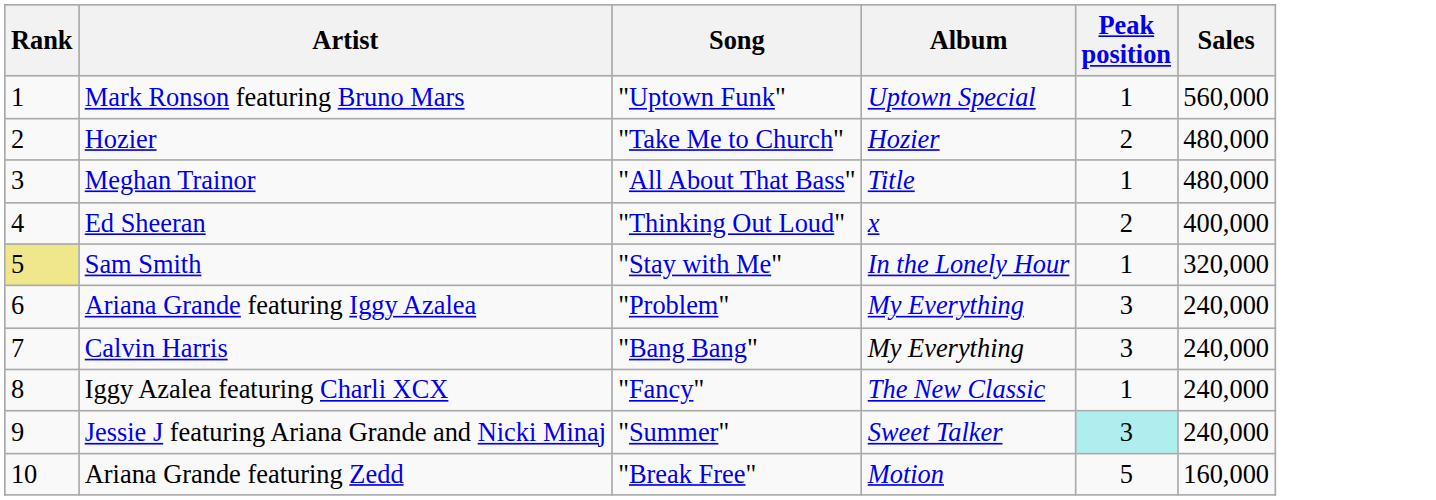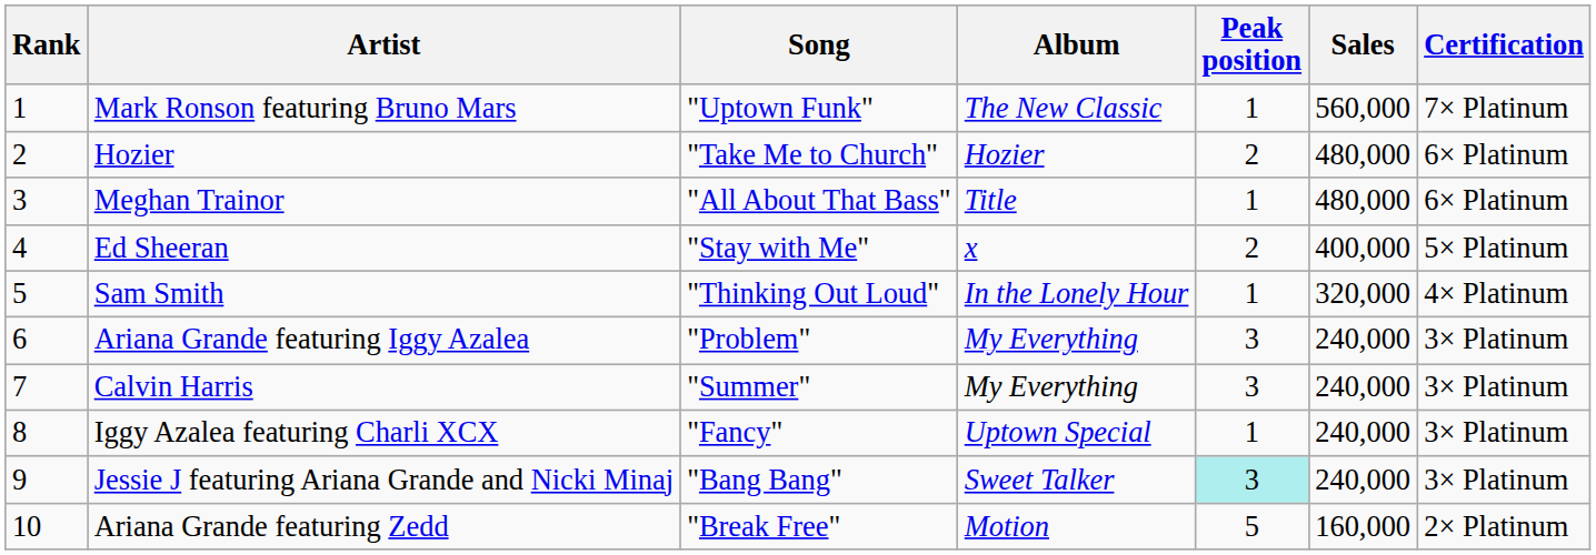+ column: Certification | 7× Platinum | 6× Platinum | 6× Platinum | 5× Platinum | 4× Platinum | 3× Platinum | 3× Platinum | 3× Platinum | 3× Platinum | 2× Platinum
Mark Ronson featuring Bruno Mars | Album: Uptown Special -> The New Classic
Ed Sheeran | Song: "Thinking Out Loud" -> "Stay with Me"
Sam Smith | Rank: khaki background -> no background
Sam Smith | Song: "Stay with Me" -> "Thinking Out Loud"
Calvin Harris | Song: "Bang Bang" -> "Summer"
Iggy Azalea featuring Charli XCX | Album: The New Classic -> Uptown Special
Jessie J featuring Ariana Grande and Nicki Minaj | Song: "Summer" -> "Bang Bang"
